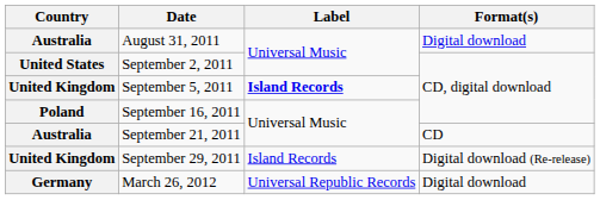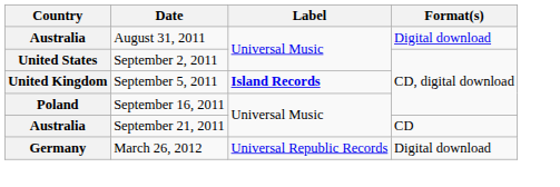- row: United Kingdom | September 29, 2011 | Island Records | Digital download (Re-release)
